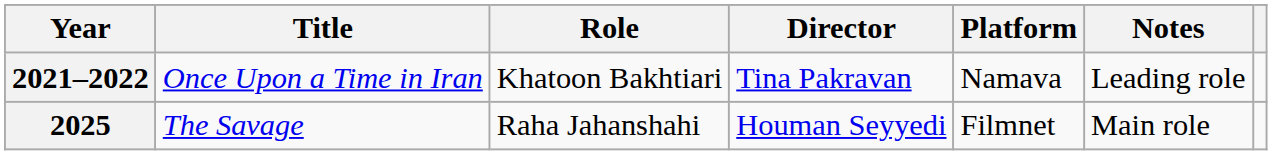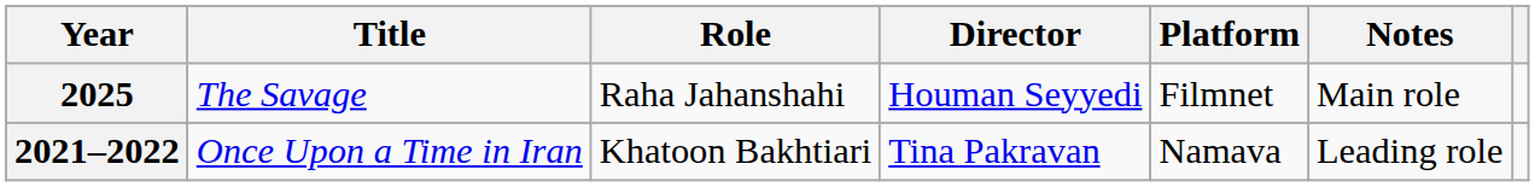rows swapped: 2021–2022 <-> 2025
